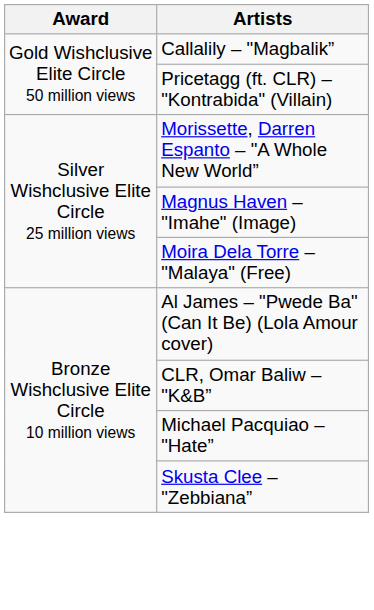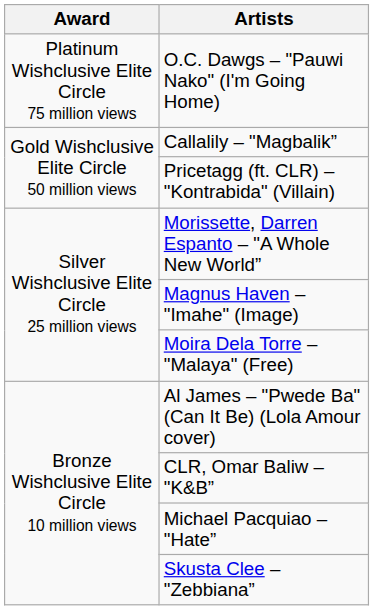+ row: Platinum Wishclusive Elite Circle 75 million views | O.C. Dawgs – "Pauwi Nako" (I'm Going Home)
